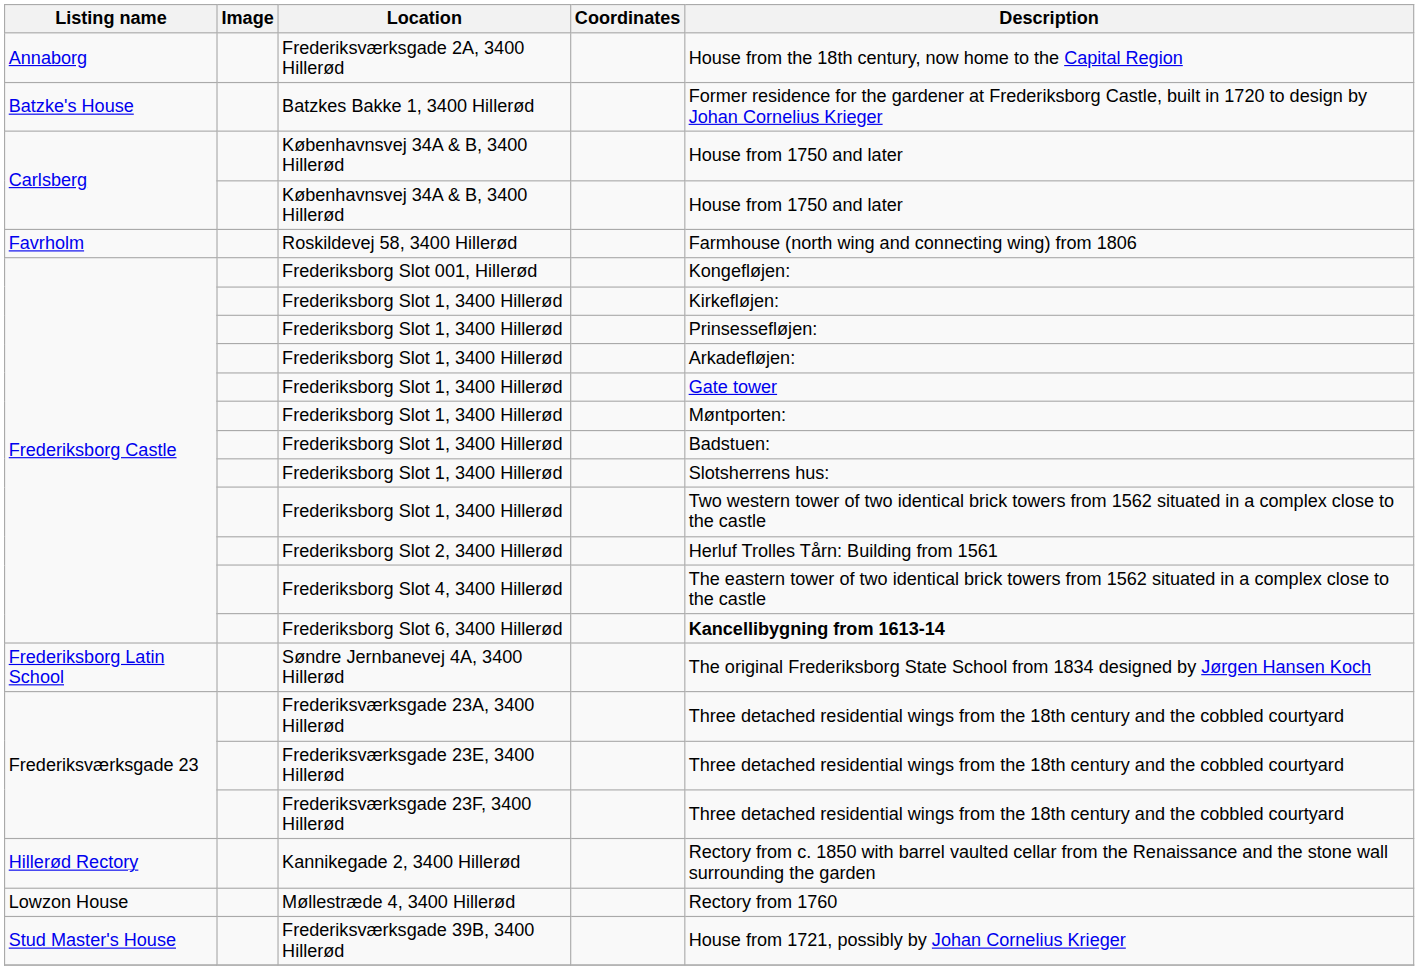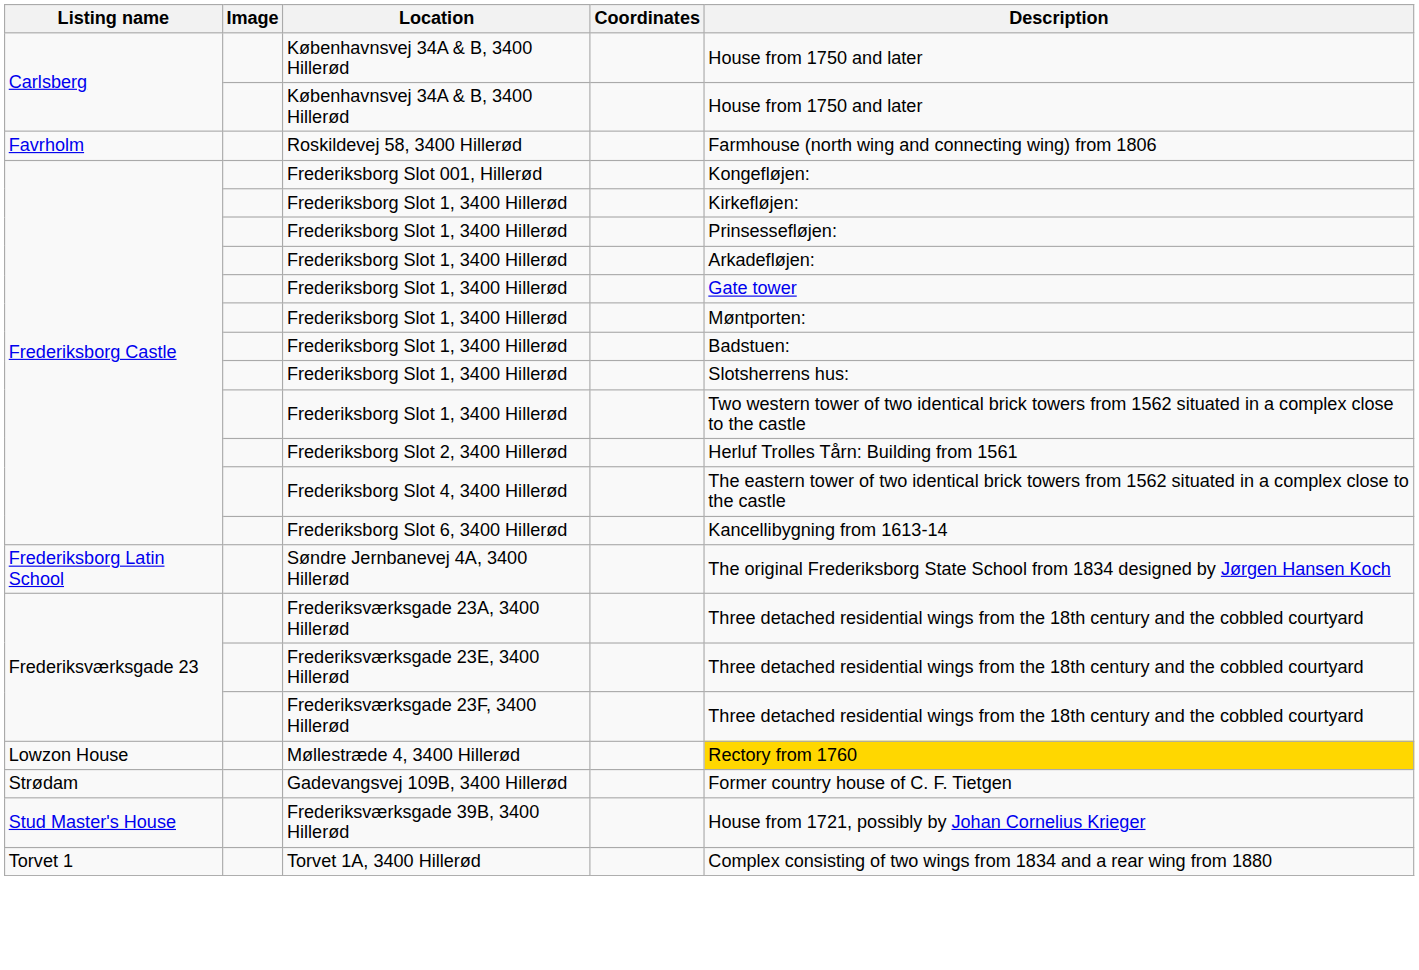- row: Annaborg | Frederiksværksgade 2A, 3400 Hillerød | House from the 18th century, now home to the Capital Region
- row: Batzke's House | Batzkes Bakke 1, 3400 Hillerød | Former residence for the gardener at Frederiksborg Castle, built in 1720 to design by Johan Cornelius Krieger
Frederiksborg Slot 6, 3400 Hillerød | Description: bold -> normal
- row: Hillerød Rectory | Kannikegade 2, 3400 Hillerød | Rectory from c. 1850 with barrel vaulted cellar from the Renaissance and the stone wall surrounding the garden
Møllestræde 4, 3400 Hillerød | Description: no background -> gold background
+ row: Strødam | Gadevangsvej 109B, 3400 Hillerød | Former country house of C. F. Tietgen
+ row: Torvet 1 | Torvet 1A, 3400 Hillerød | Complex consisting of two wings from 1834 and a rear wing from 1880
